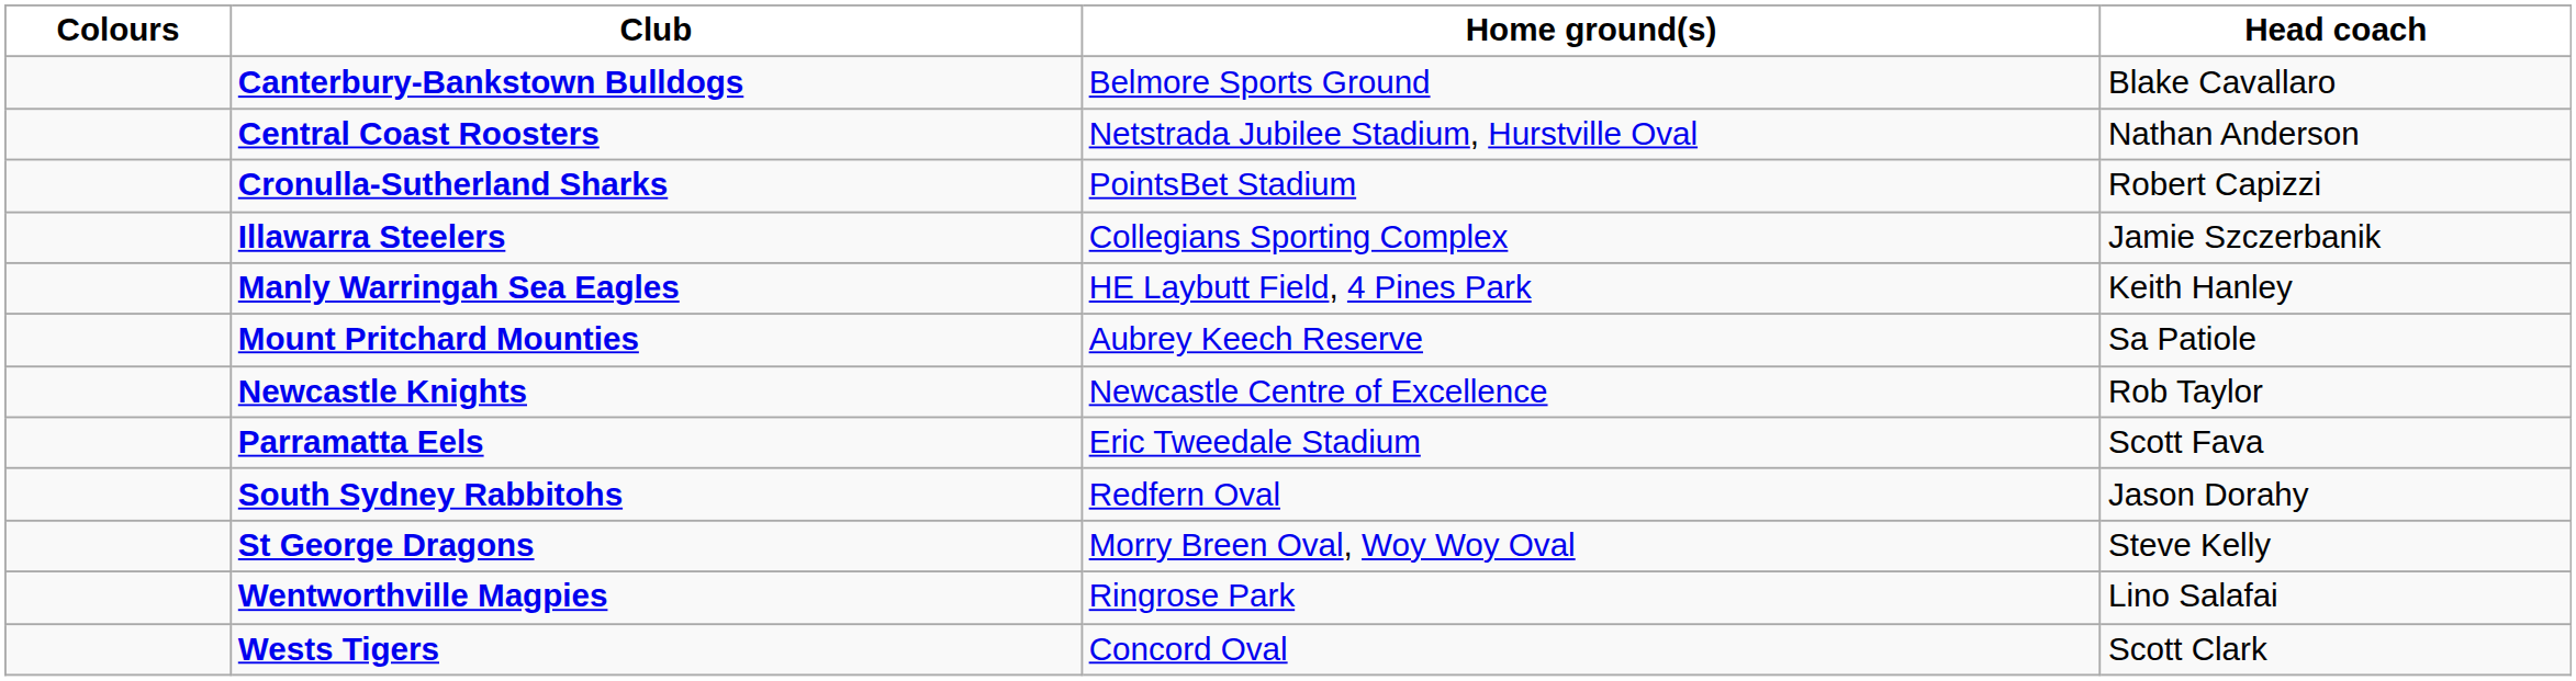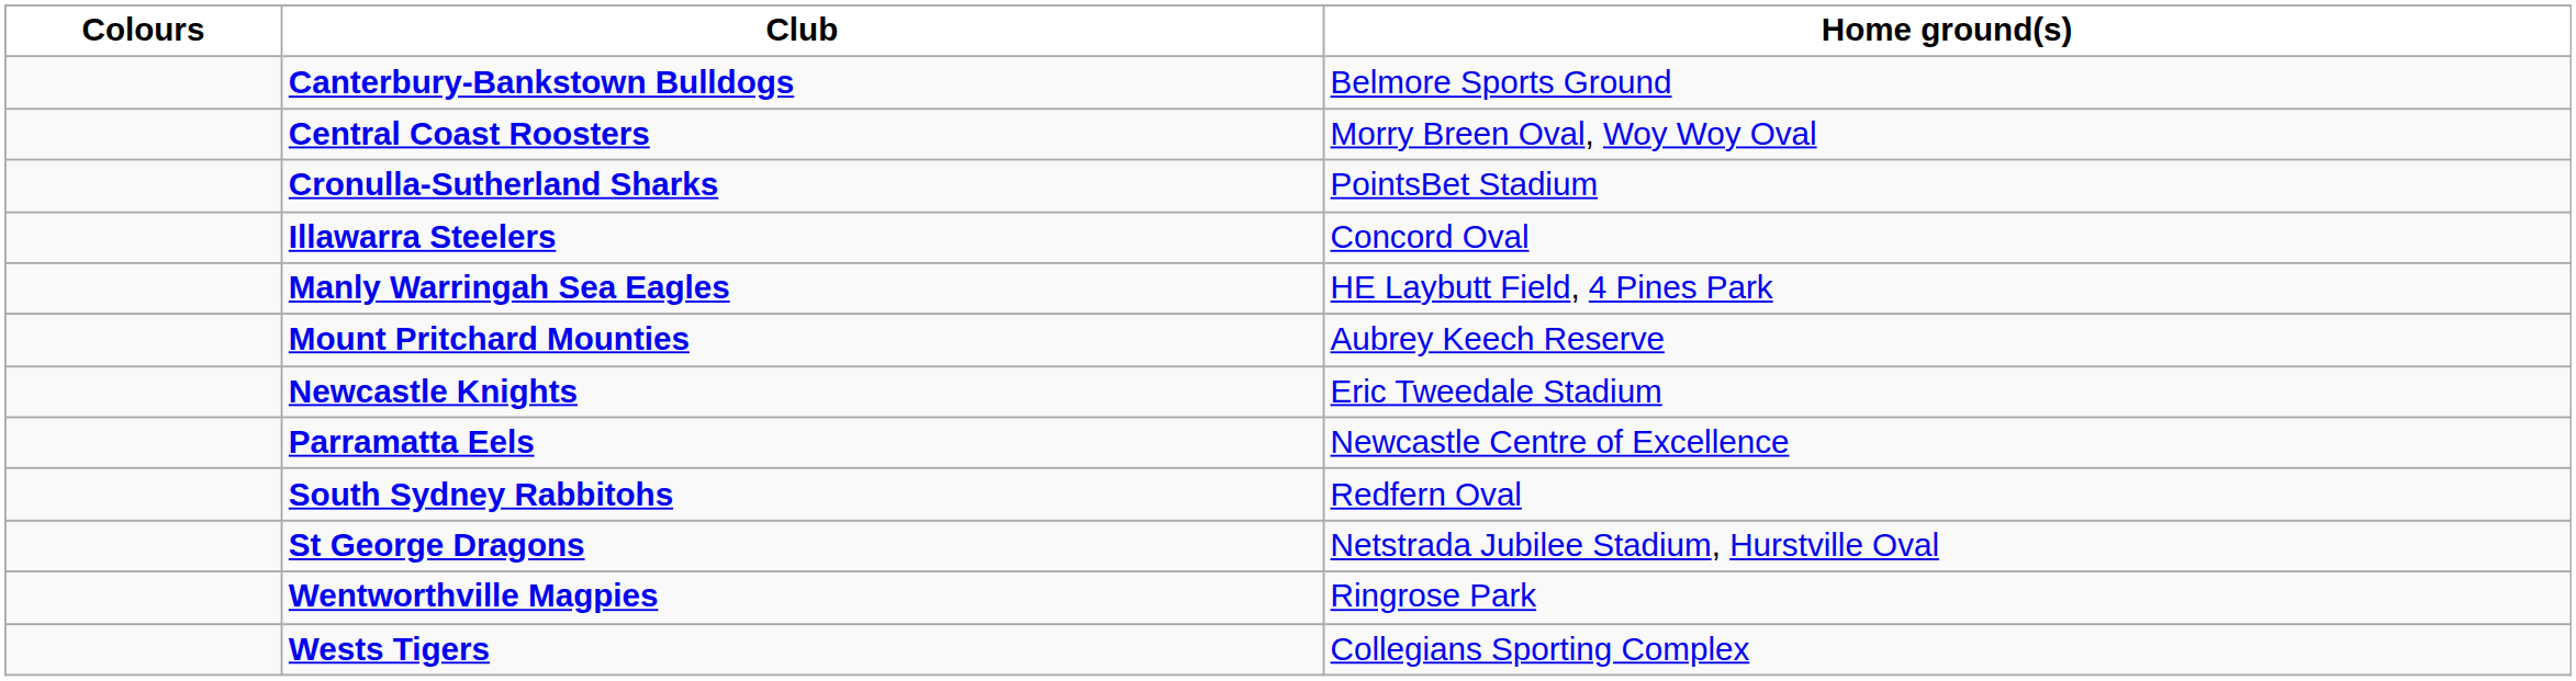- column: Head coach | Blake Cavallaro | Nathan Anderson | Robert Capizzi | Jamie Szczerbanik | Keith Hanley | Sa Patiole | Rob Taylor | Scott Fava | Jason Dorahy | Steve Kelly | Lino Salafai | Scott Clark
Central Coast Roosters | Home ground(s): Netstrada Jubilee Stadium, Hurstville Oval -> Morry Breen Oval, Woy Woy Oval
Illawarra Steelers | Home ground(s): Collegians Sporting Complex -> Concord Oval
Newcastle Knights | Home ground(s): Newcastle Centre of Excellence -> Eric Tweedale Stadium
Parramatta Eels | Home ground(s): Eric Tweedale Stadium -> Newcastle Centre of Excellence
St George Dragons | Home ground(s): Morry Breen Oval, Woy Woy Oval -> Netstrada Jubilee Stadium, Hurstville Oval
Wests Tigers | Home ground(s): Concord Oval -> Collegians Sporting Complex
